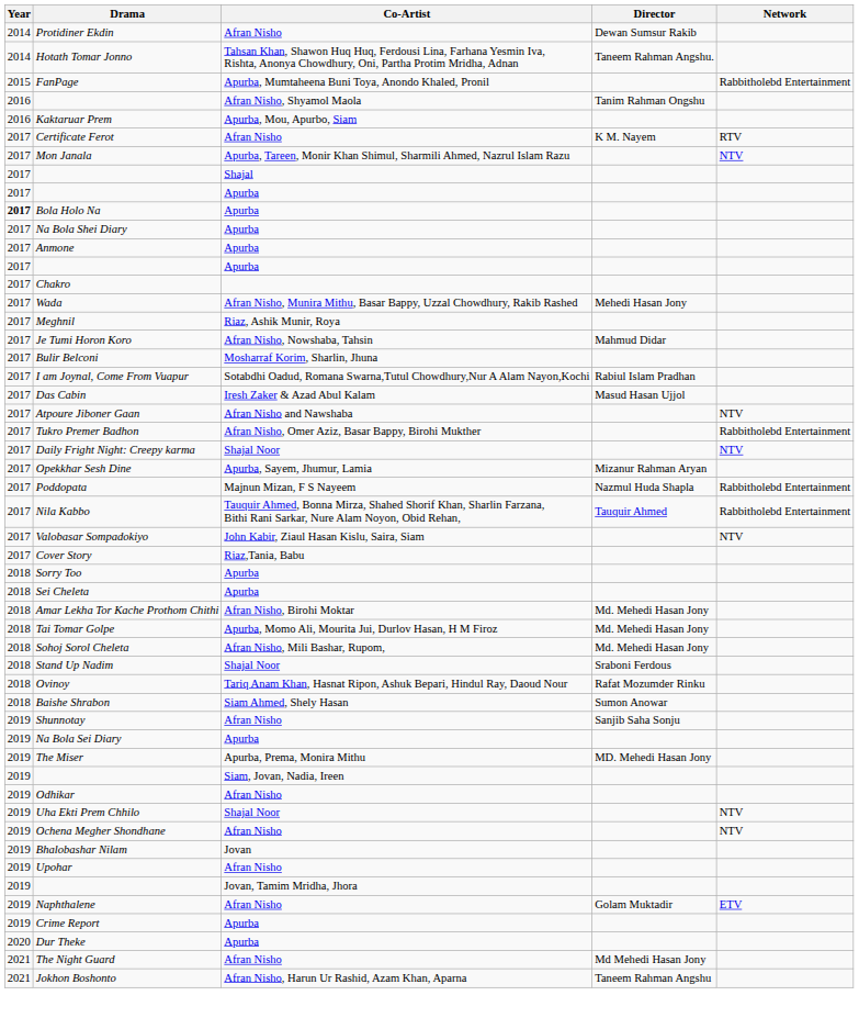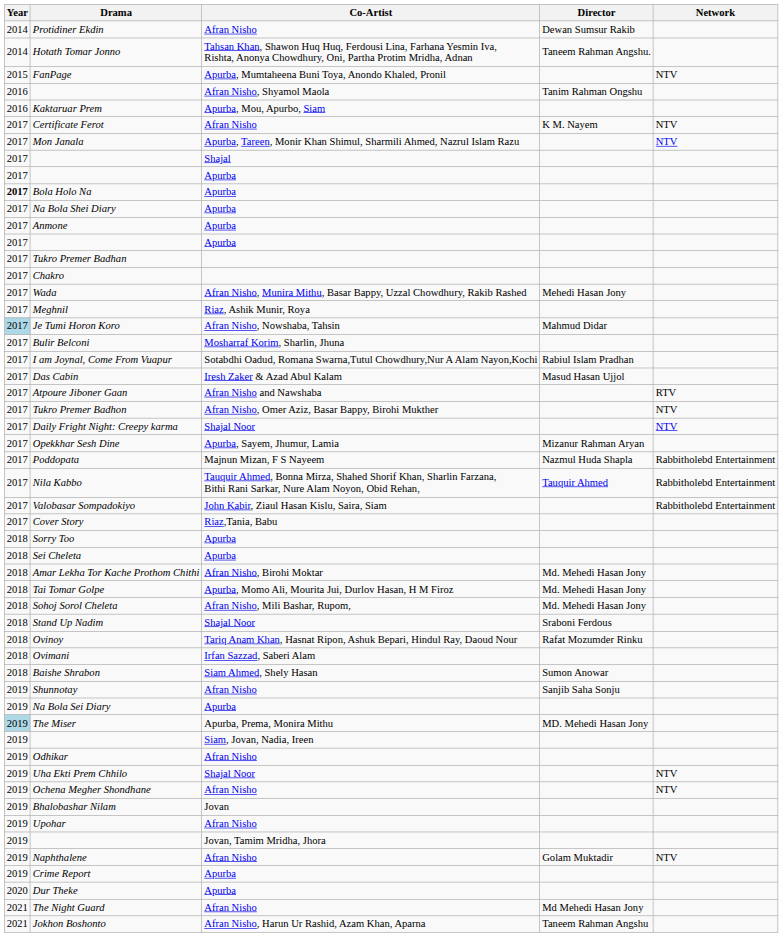FanPage | Network: Rabbitholebd Entertainment -> NTV
Certificate Ferot | Network: RTV -> NTV
+ row: 2017 | Tukro Premer Badhan
Je Tumi Horon Koro | Year: no background -> lightblue background
Atpoure Jiboner Gaan | Network: NTV -> RTV
Tukro Premer Badhon | Network: Rabbitholebd Entertainment -> NTV
Valobasar Sompadokiyo | Network: NTV -> Rabbitholebd Entertainment
+ row: 2018 | Ovimani | Irfan Sazzad, Saberi Alam
The Miser | Year: no background -> lightblue background
Naphthalene | Network: ETV -> NTV
